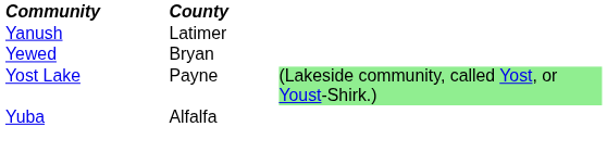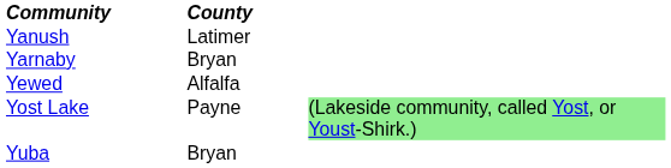+ row: Yarnaby | Bryan
Yewed | County: Bryan -> Alfalfa
Yuba | County: Alfalfa -> Bryan
